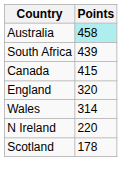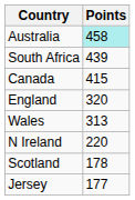Wales | Points: 314 -> 313
+ row: Jersey | 177
